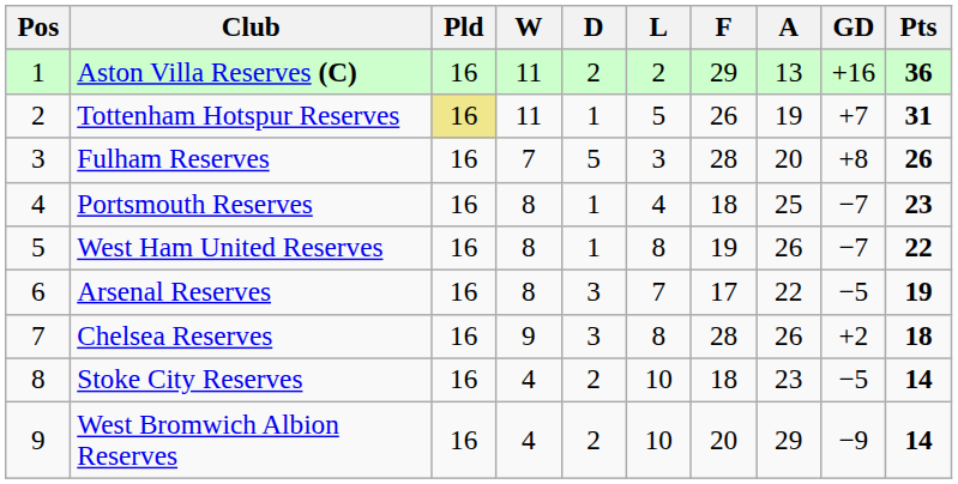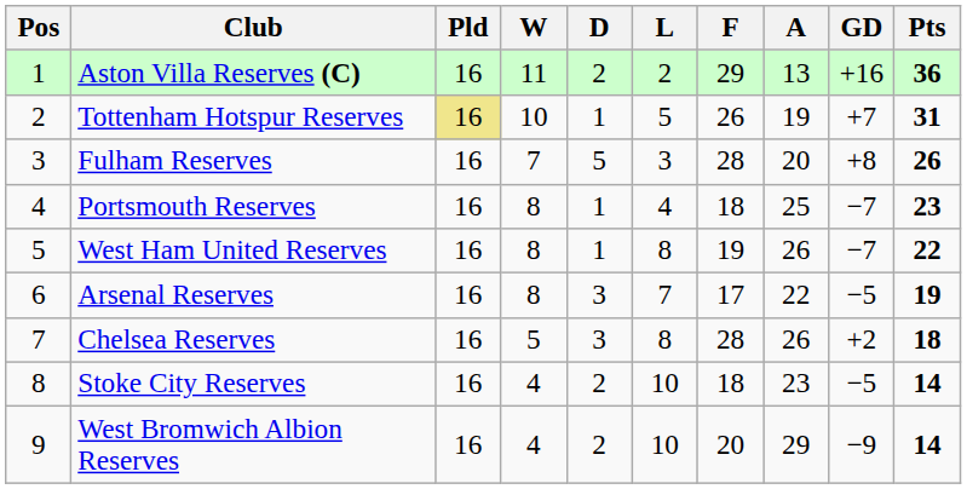Tottenham Hotspur Reserves | W: 11 -> 10
Chelsea Reserves | W: 9 -> 5
